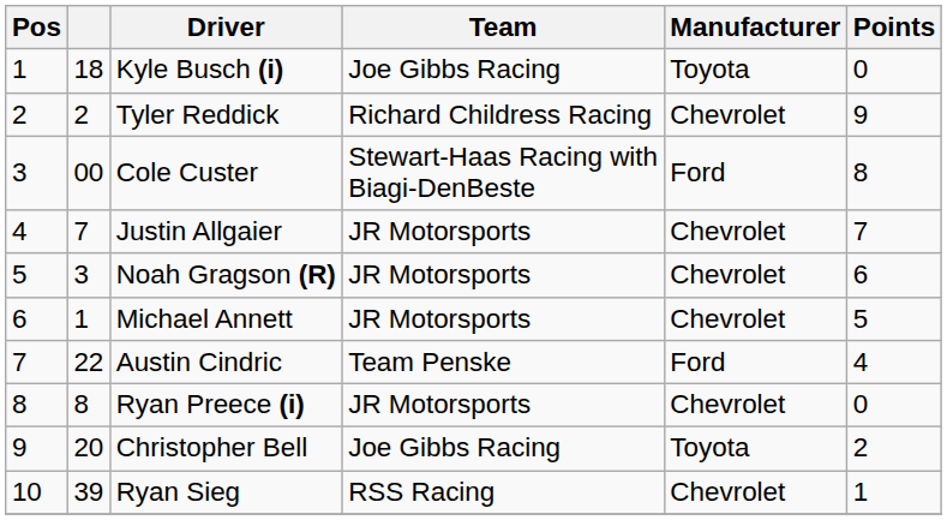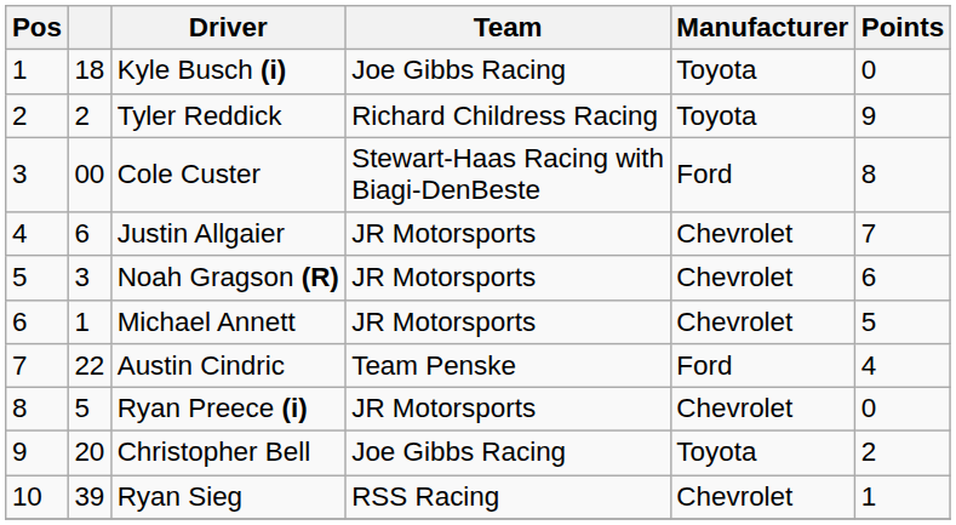Tyler Reddick | Manufacturer: Chevrolet -> Toyota
Justin Allgaier | column 2: 7 -> 6
Ryan Preece (i) | column 2: 8 -> 5
